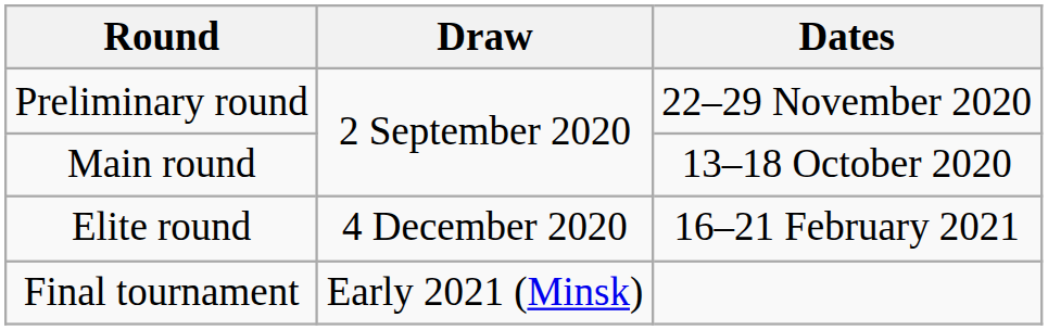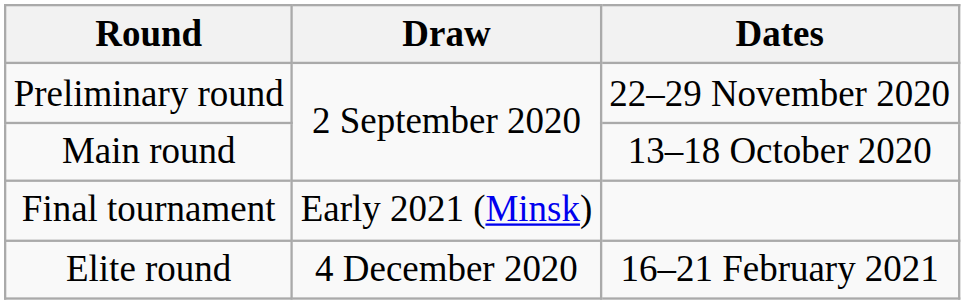rows swapped: Elite round <-> Final tournament
